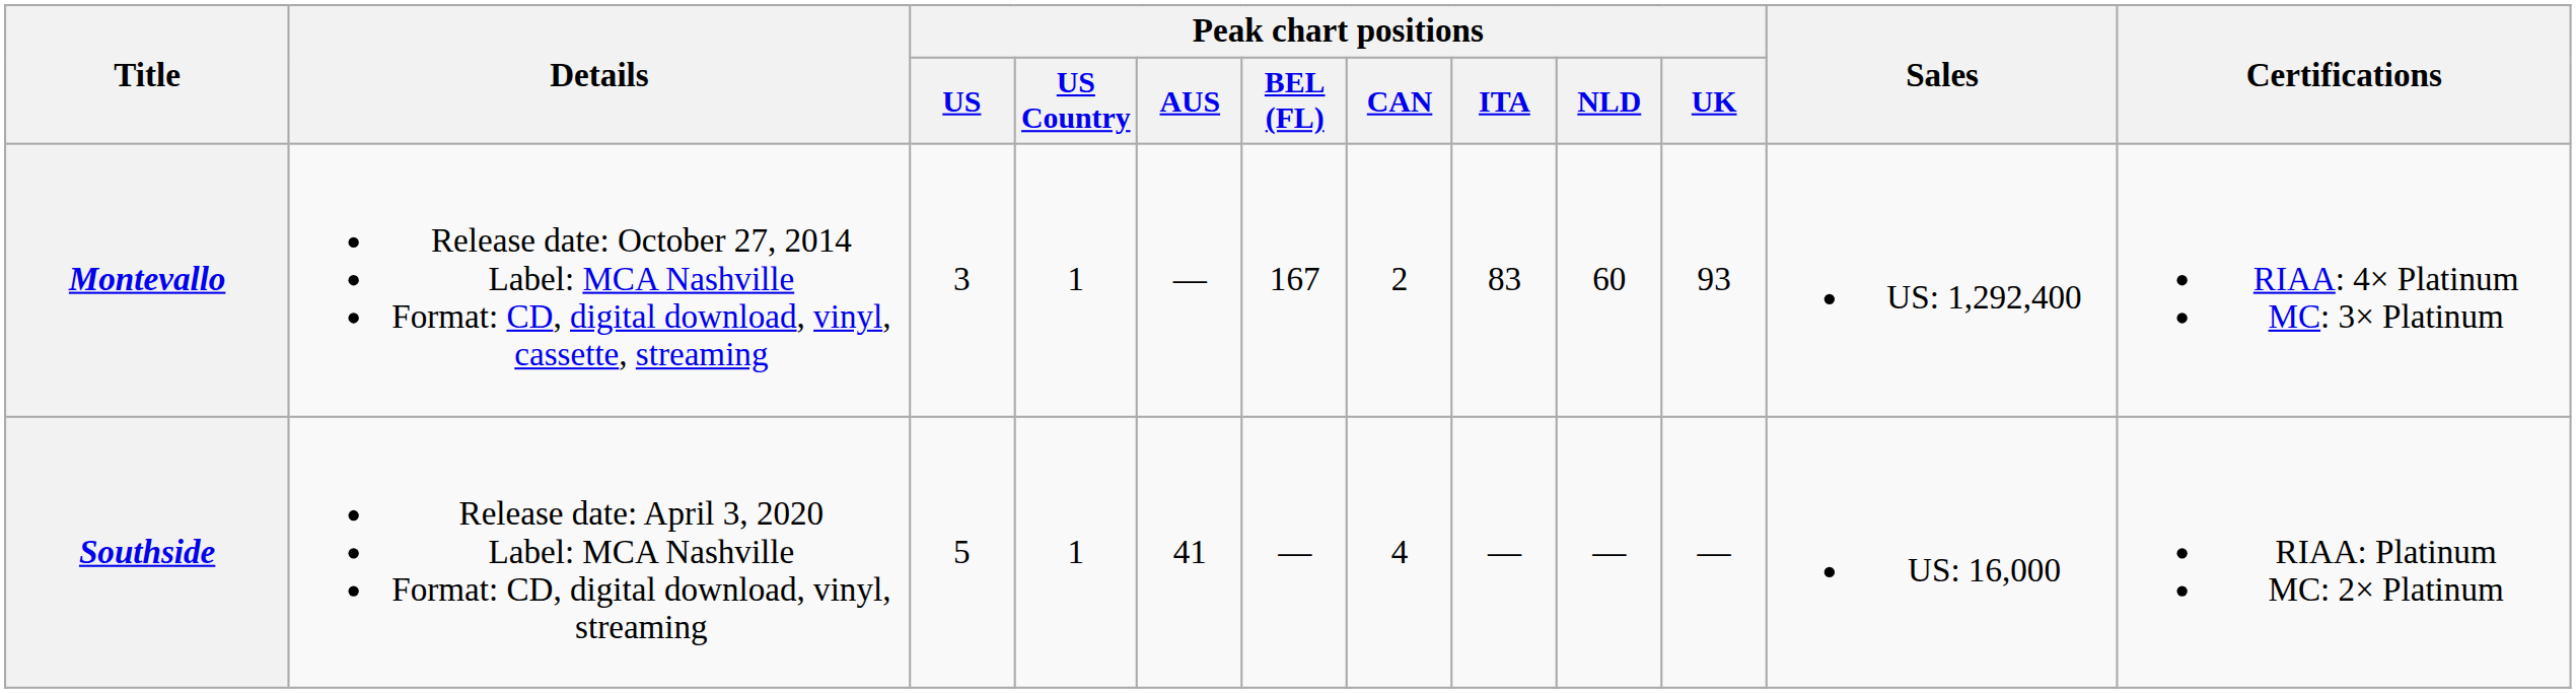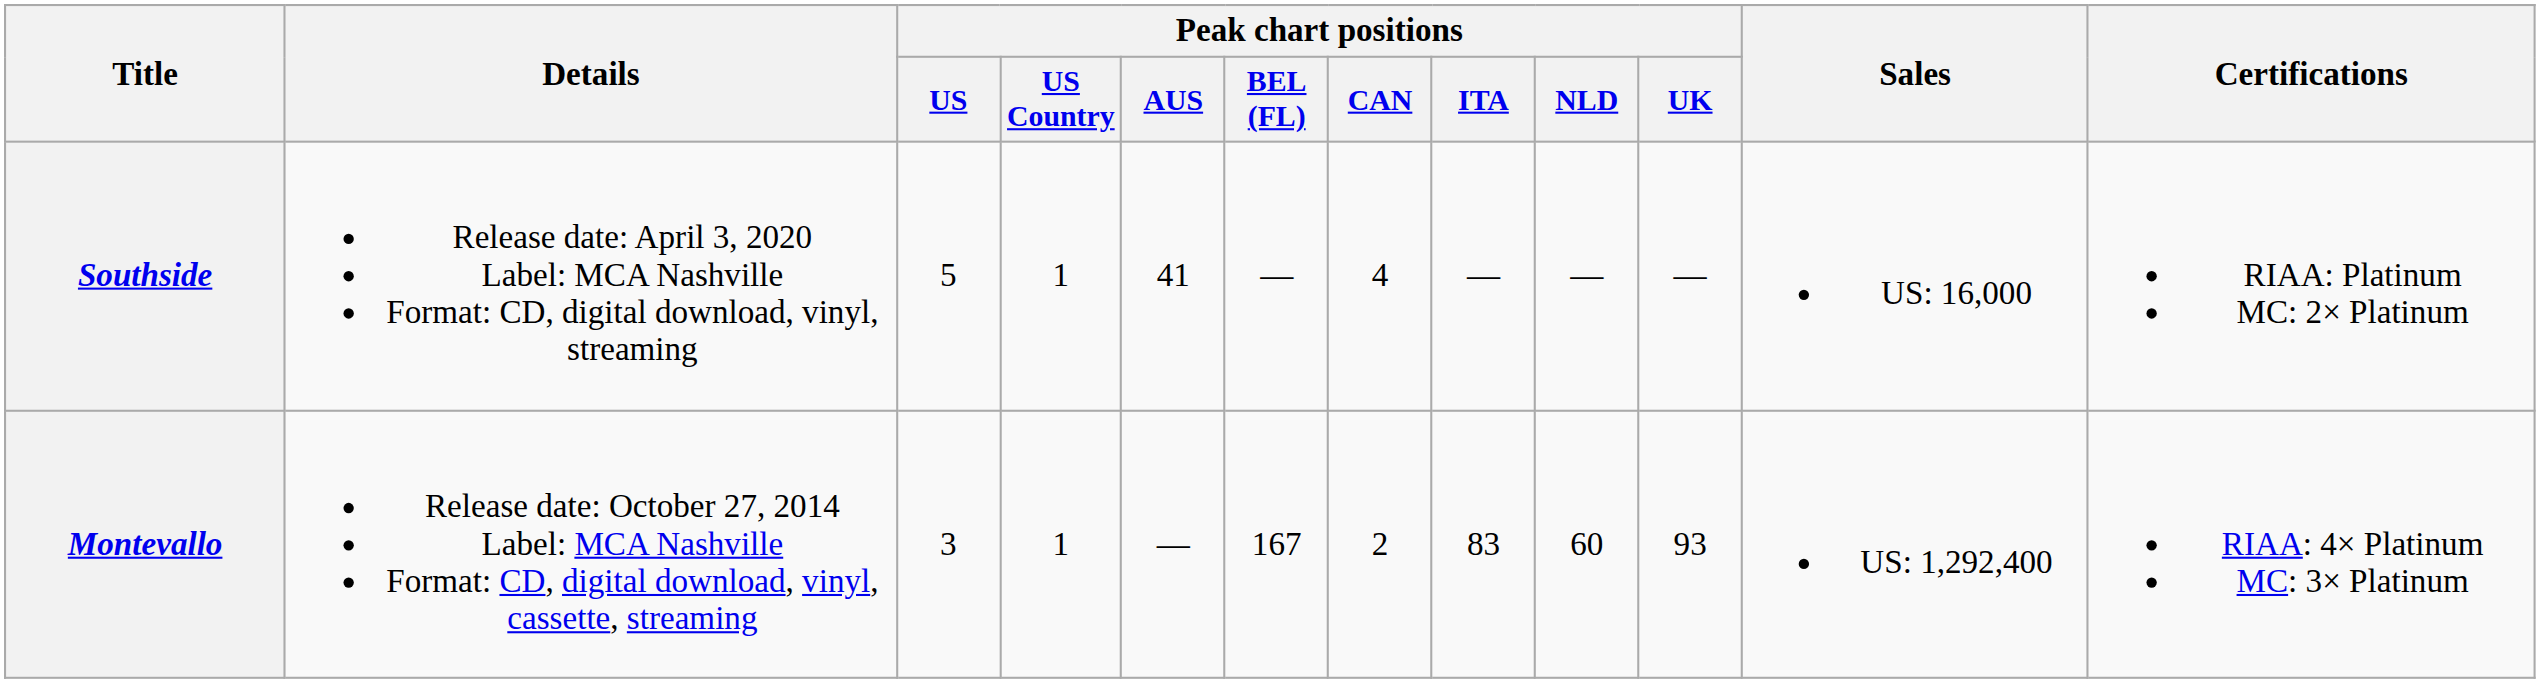rows swapped: Montevallo <-> Southside
